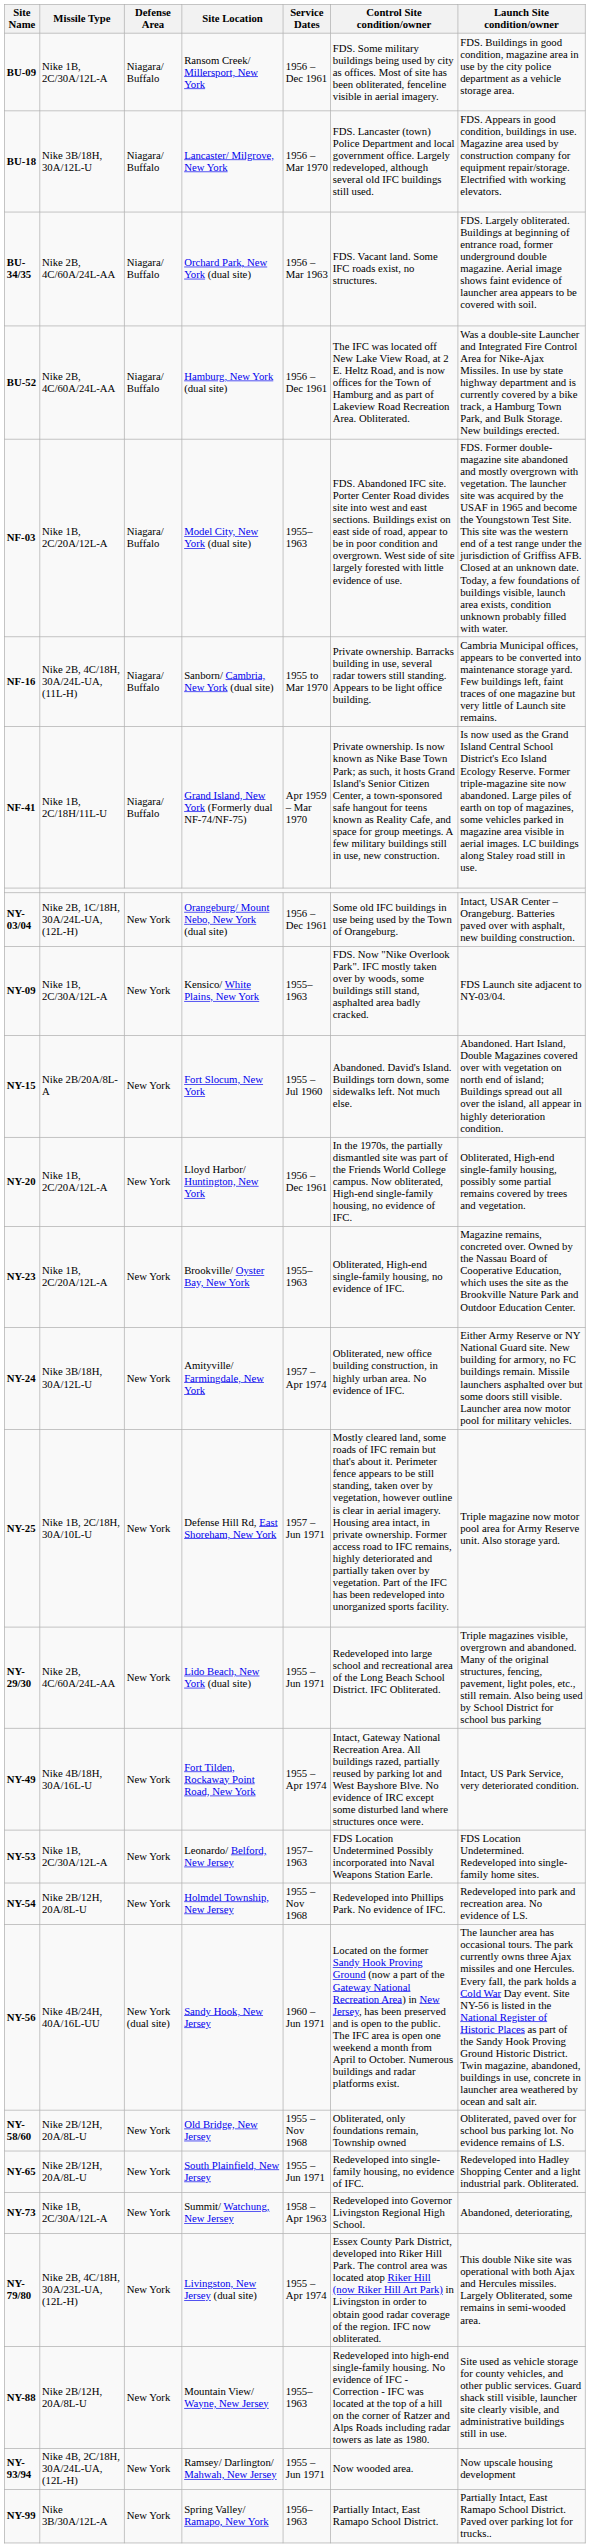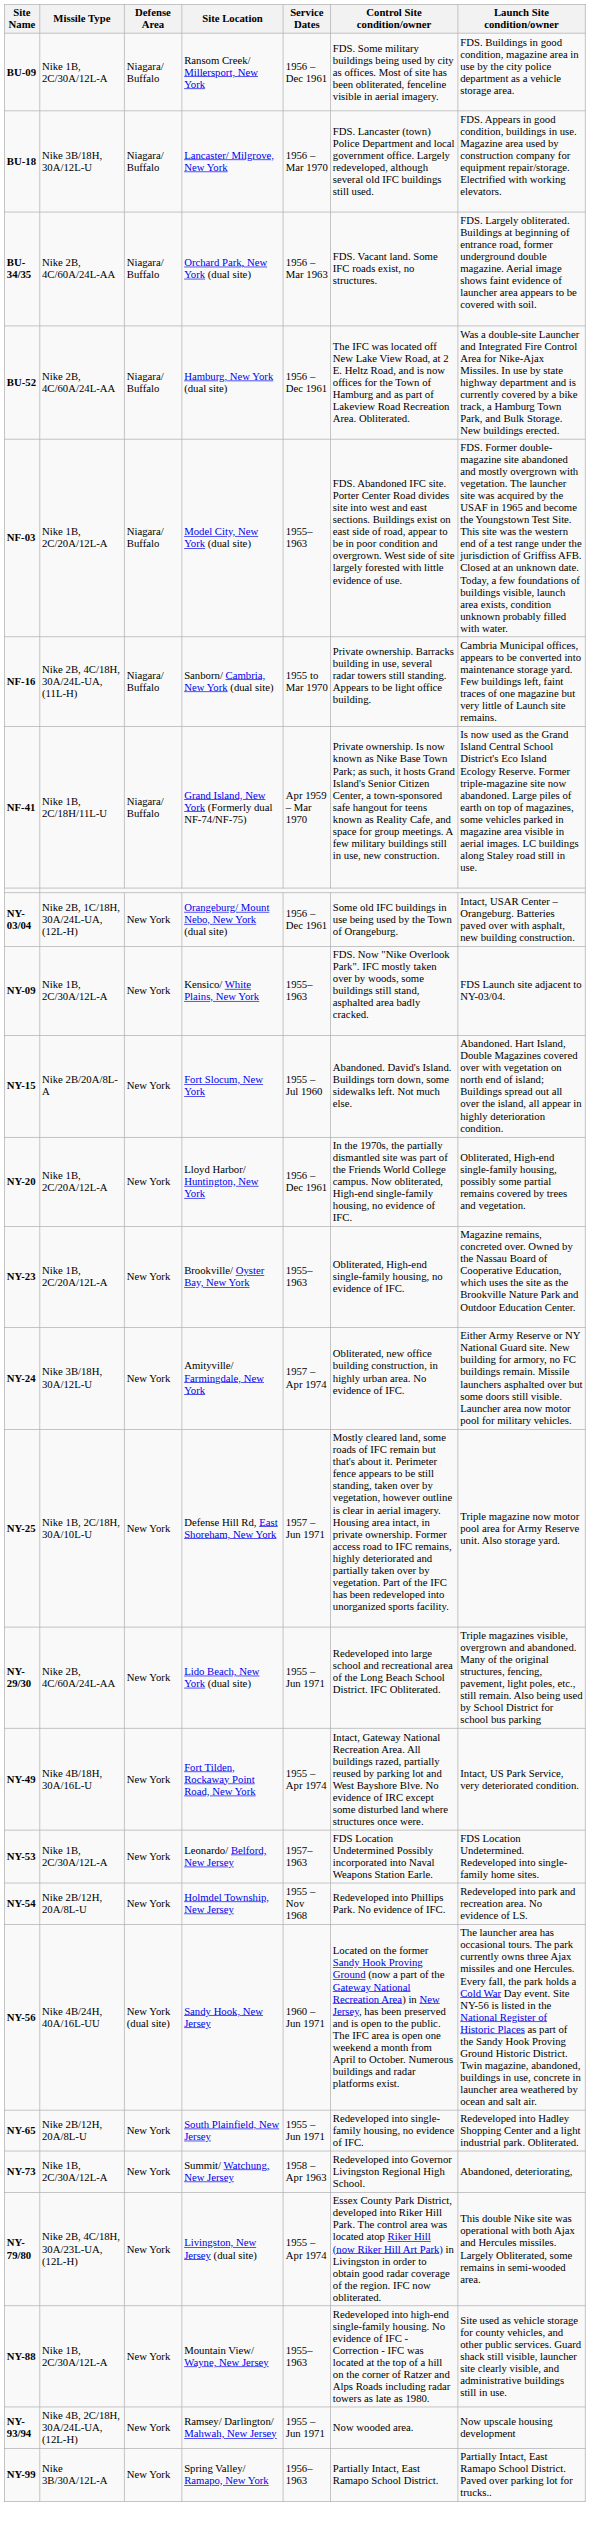- row: NY-58/60 | Nike 2B/12H, 20A/8L-U | New York | Old Bridge, New Jersey | 1955 – Nov 1968 | Obliterated, only foundations remain, Township owned | Obliterated, paved over for school bus parking lot. No evidence remains of LS.
NY-88 | Missile Type: Nike 2B/12H, 20A/8L-U -> Nike 1B, 2C/30A/12L-A
